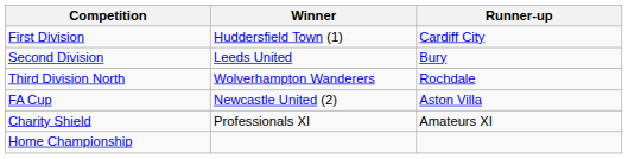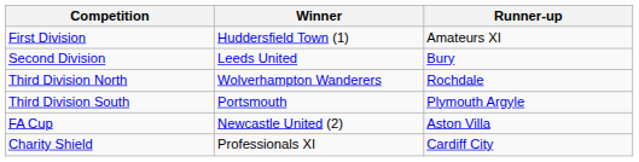First Division | Runner-up: Cardiff City -> Amateurs XI
+ row: Third Division South | Portsmouth | Plymouth Argyle
Charity Shield | Runner-up: Amateurs XI -> Cardiff City
- row: Home Championship
